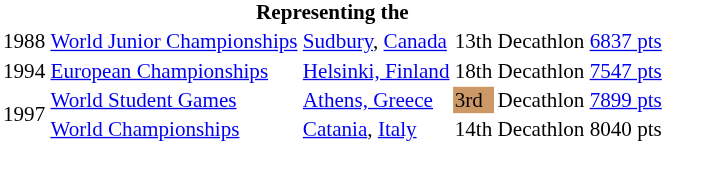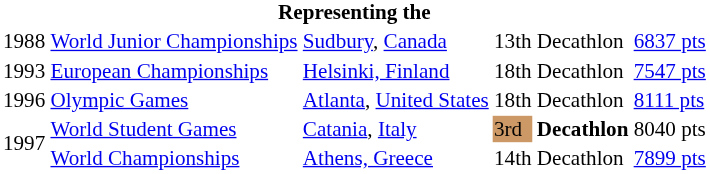European Championships | column 1: 1994 -> 1993
+ row: 1996 | Olympic Games | Atlanta, United States | 18th | Decathlon | 8111 pts
World Student Games | column 3: Athens, Greece -> Catania, Italy
World Student Games | column 5: normal -> bold
World Student Games | column 6: 7899 pts -> 8040 pts
World Championships | column 3: Catania, Italy -> Athens, Greece
World Championships | column 6: 8040 pts -> 7899 pts
